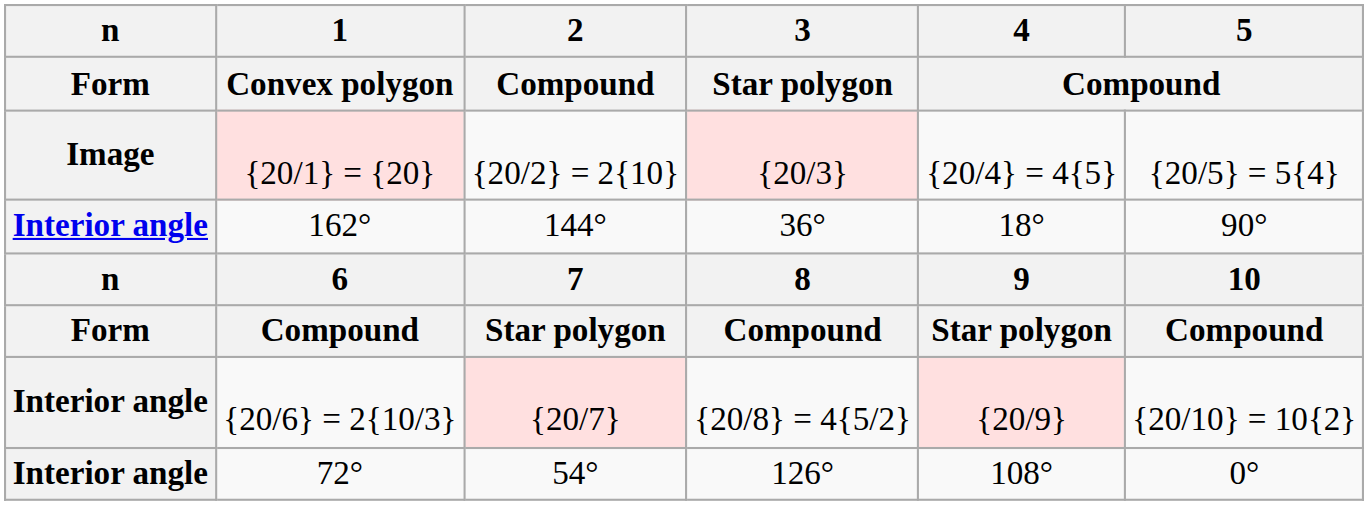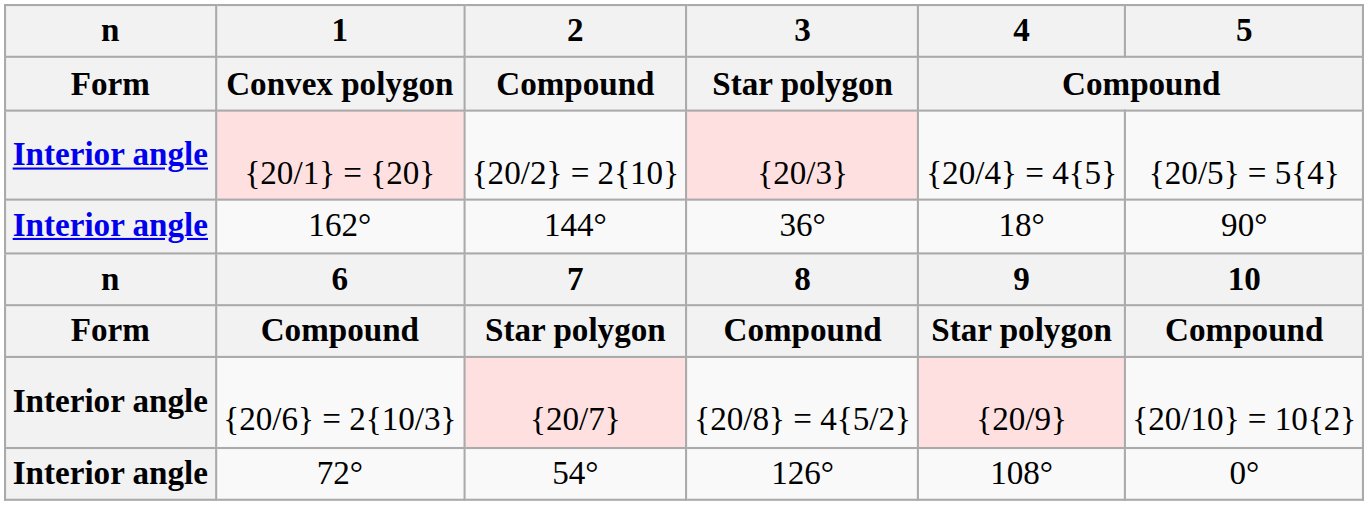{20/1} = {20} | n / Form: Image -> Interior angle
